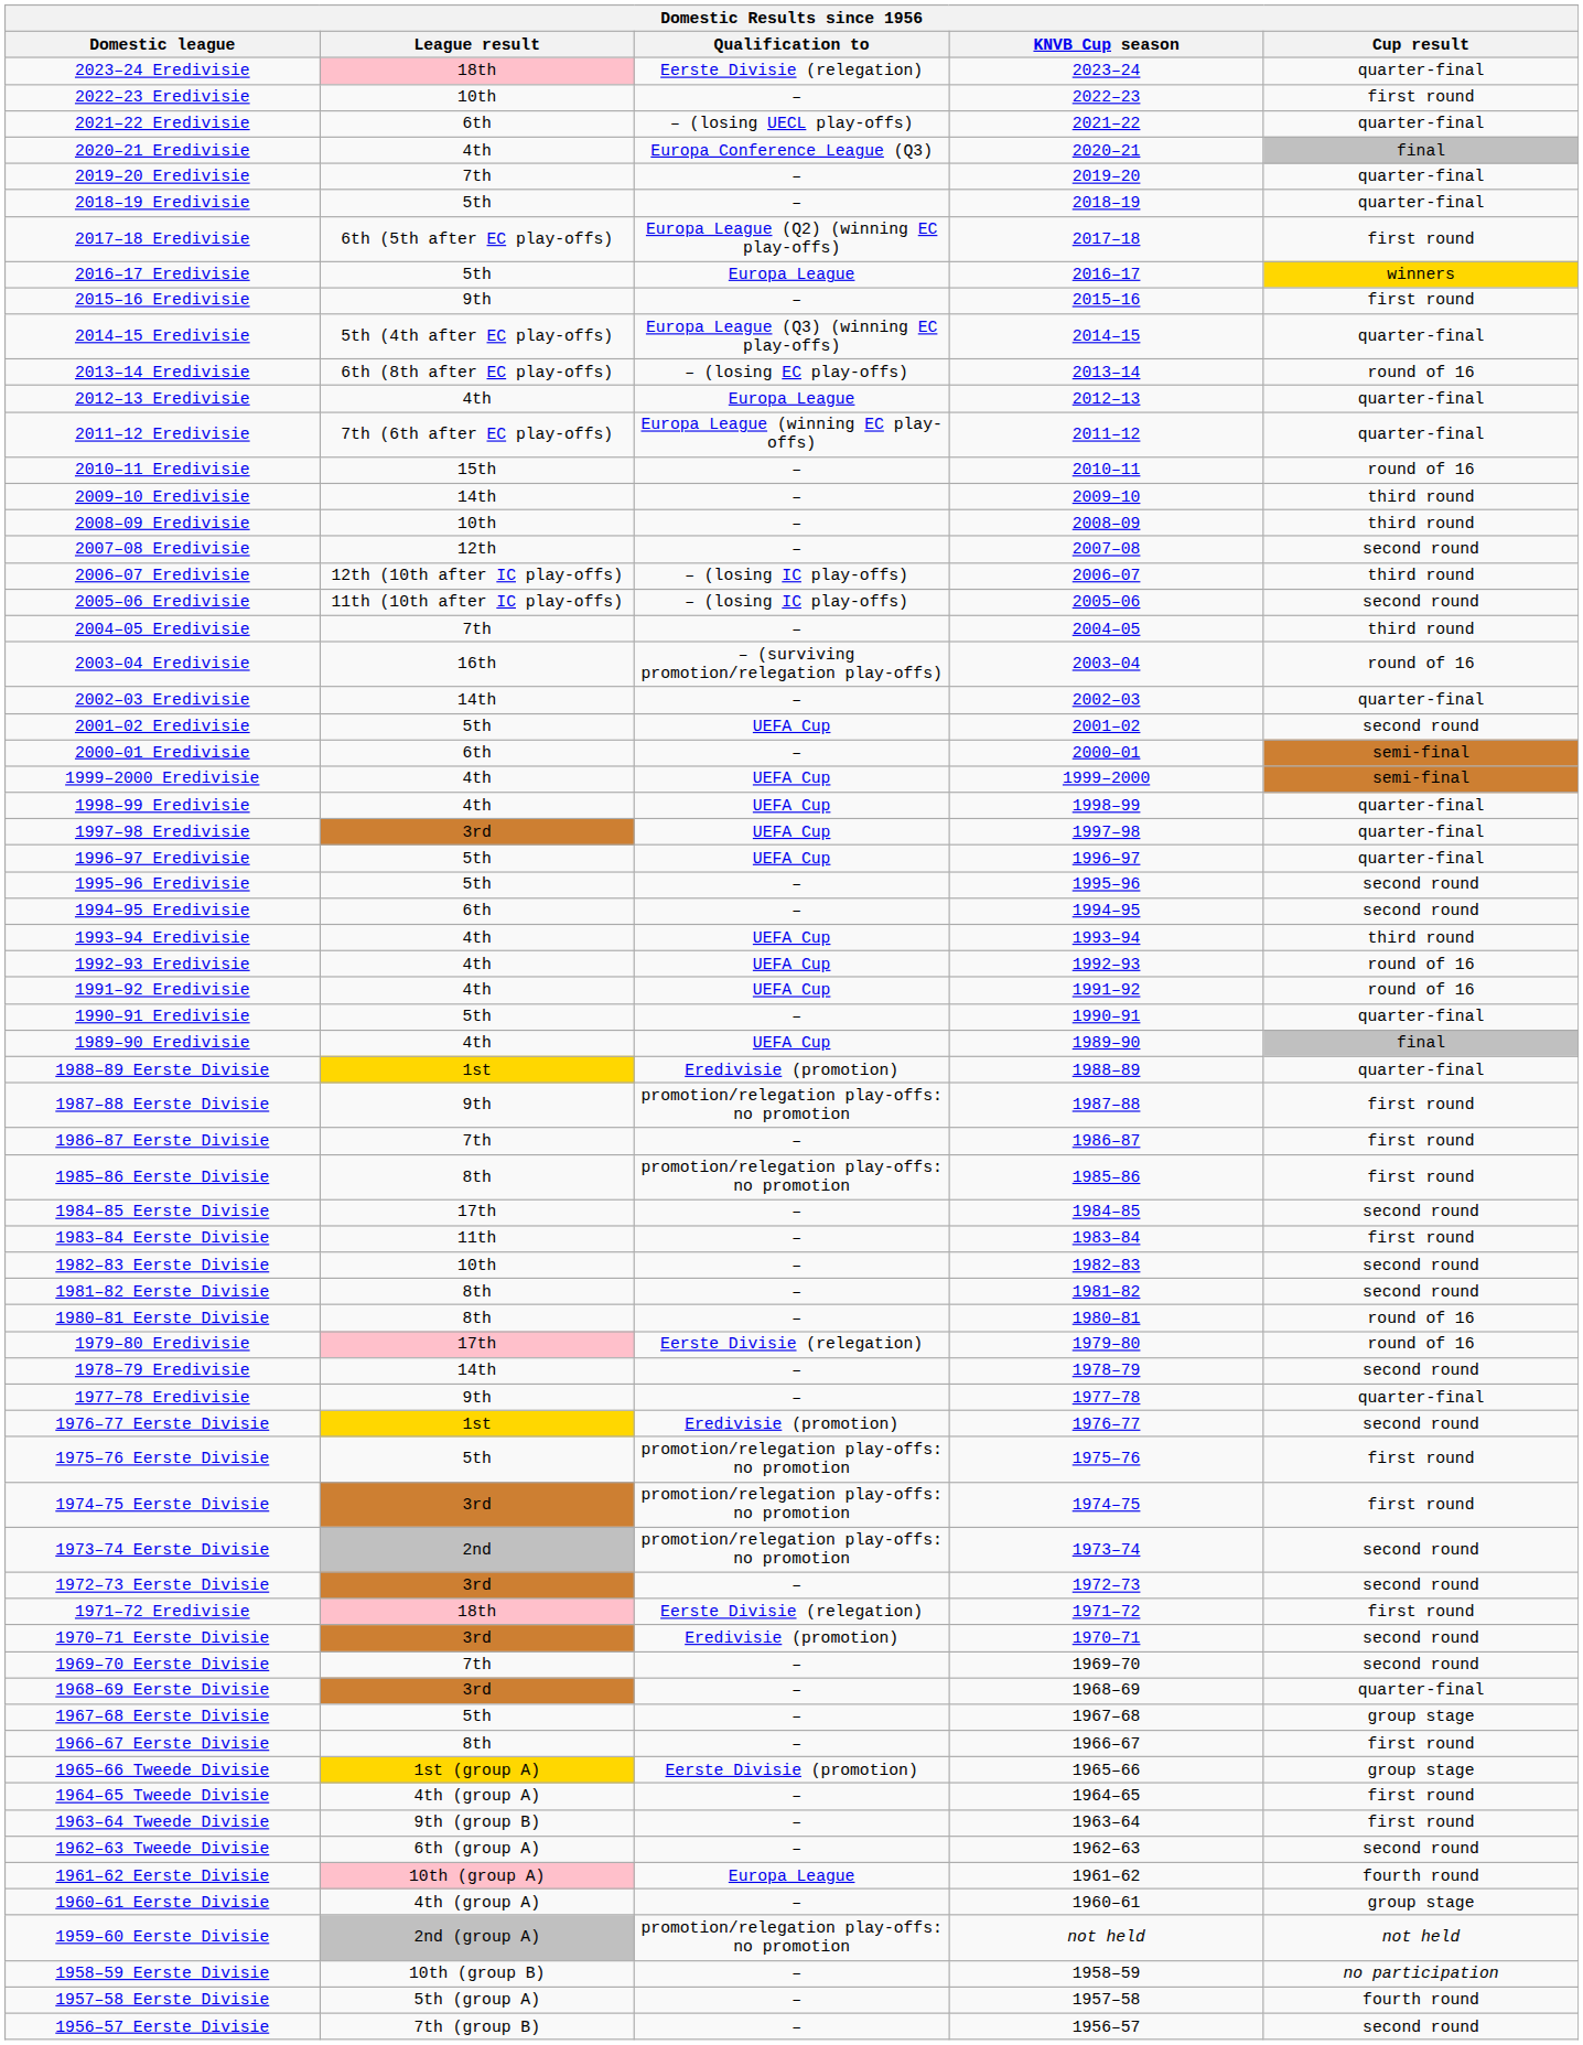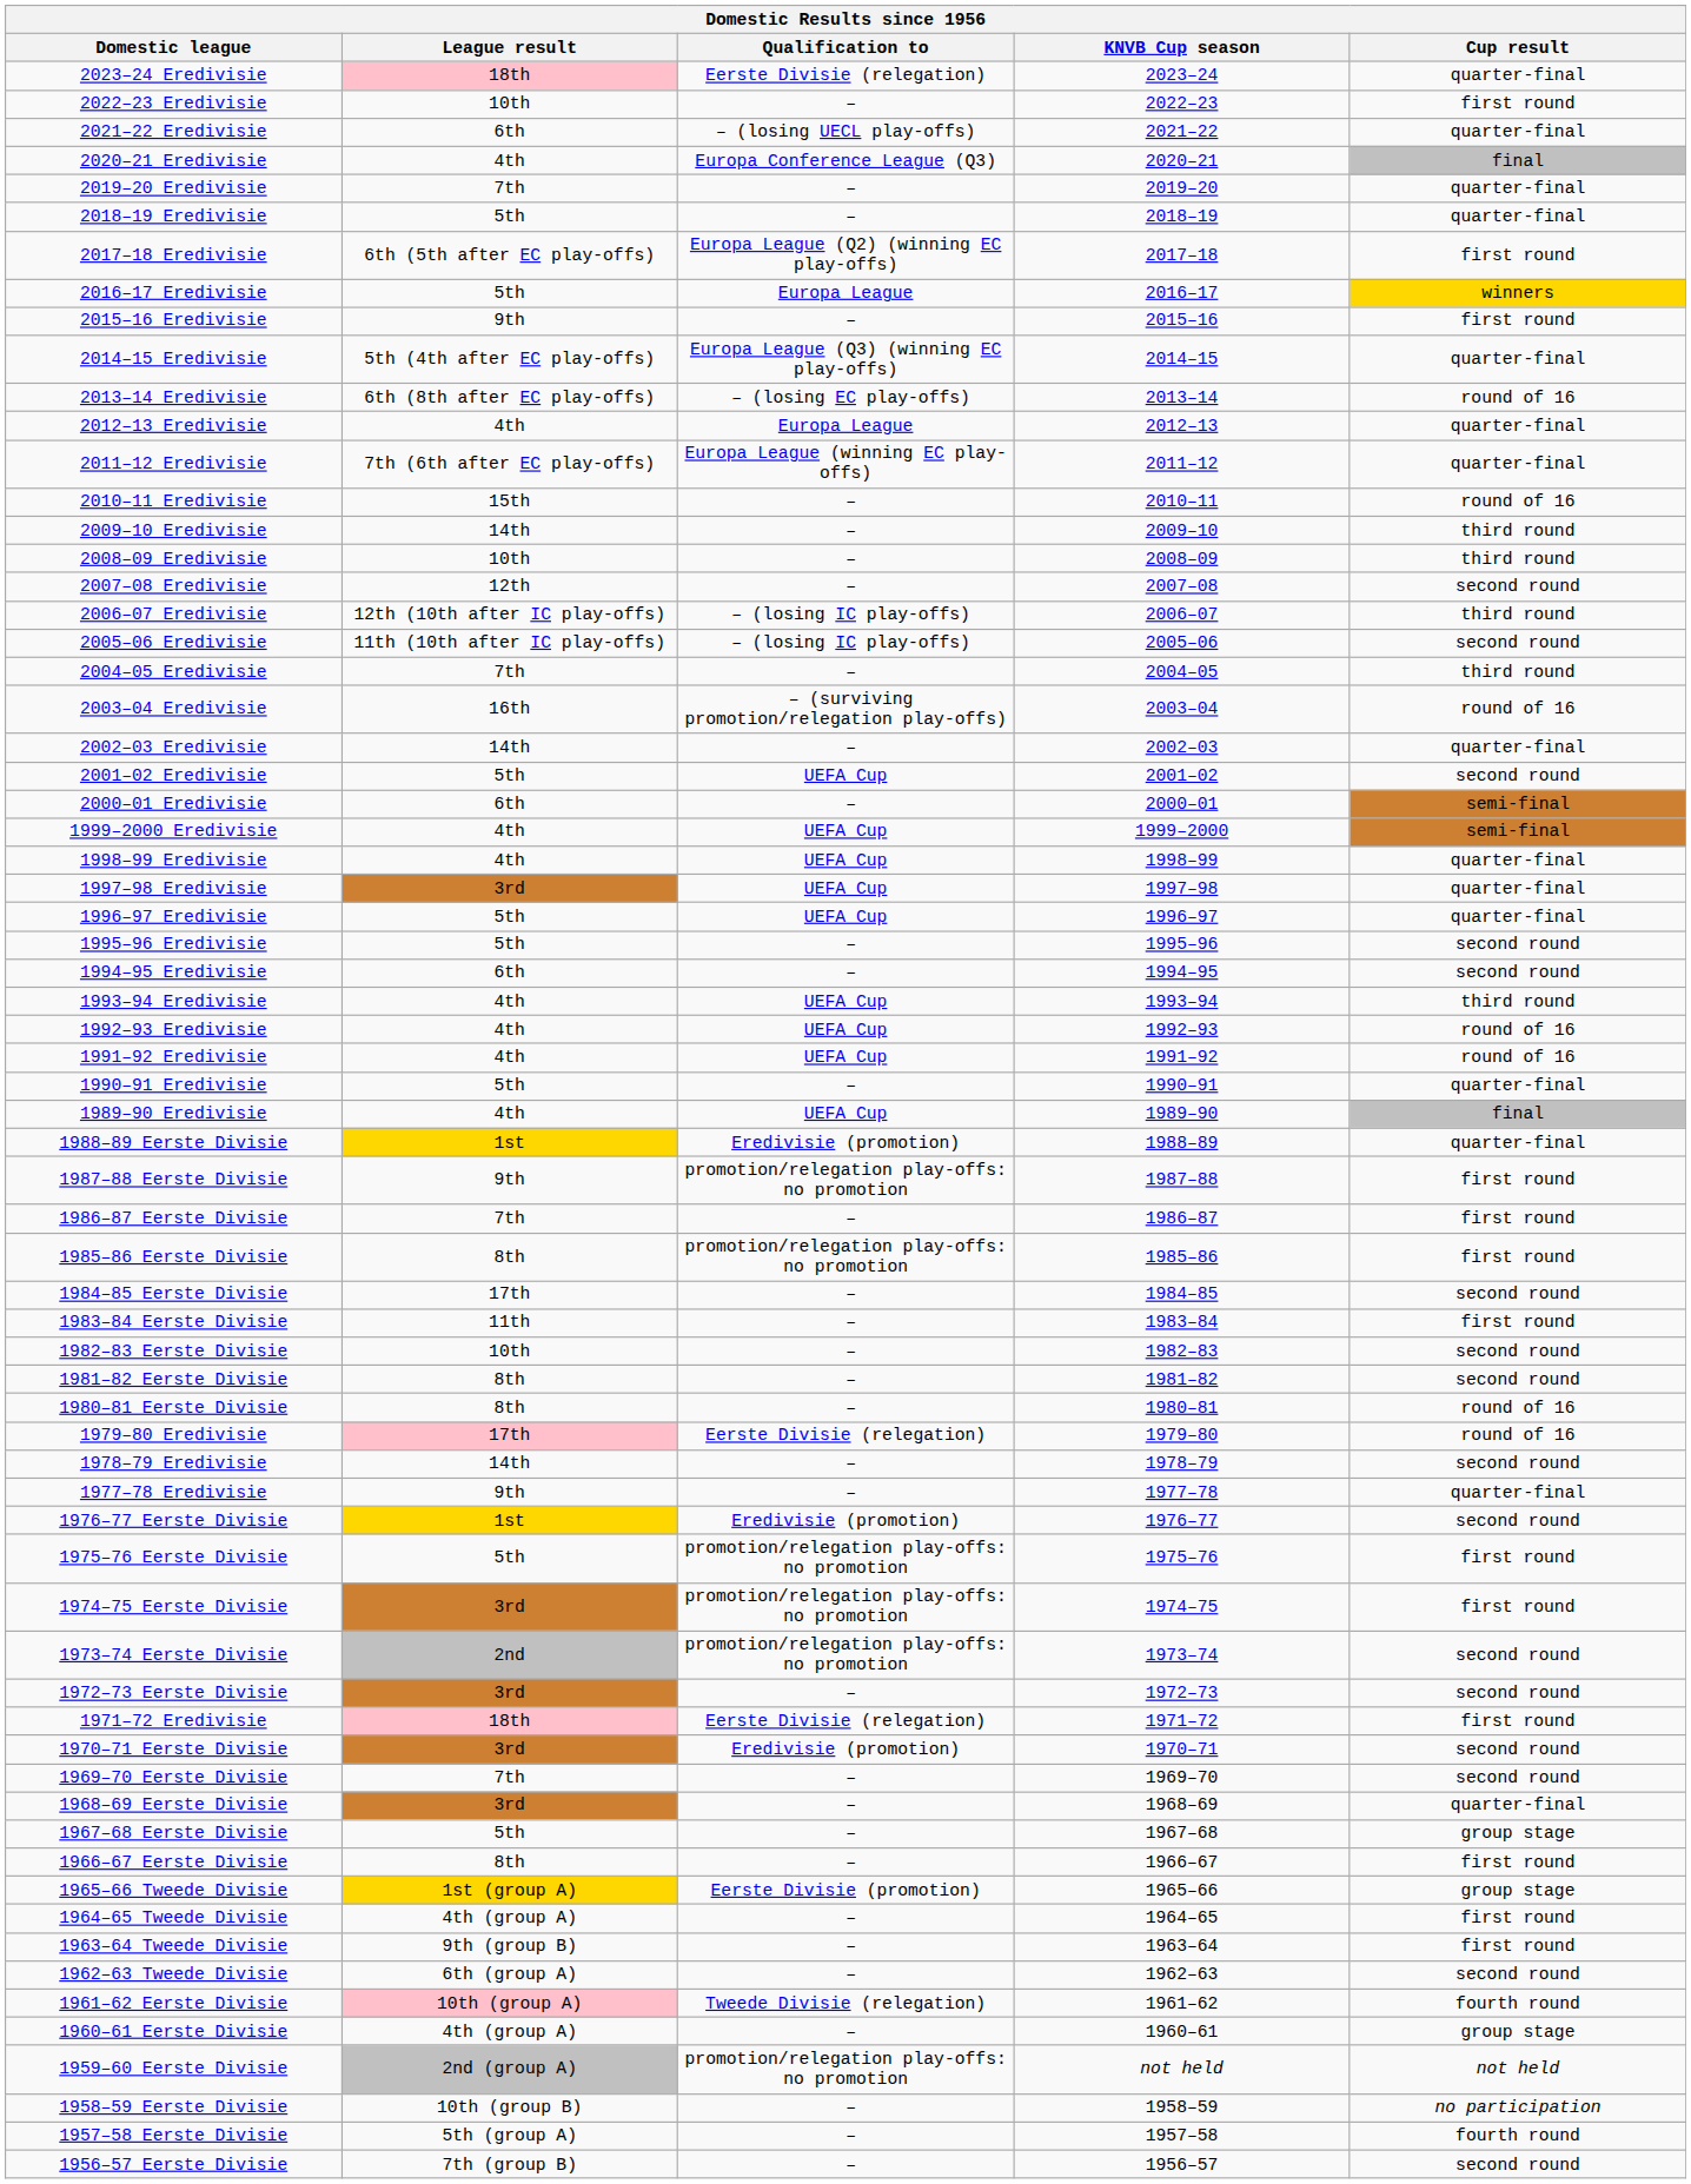1961–62 Eerste Divisie | Qualification to: Europa League -> Tweede Divisie (relegation)
